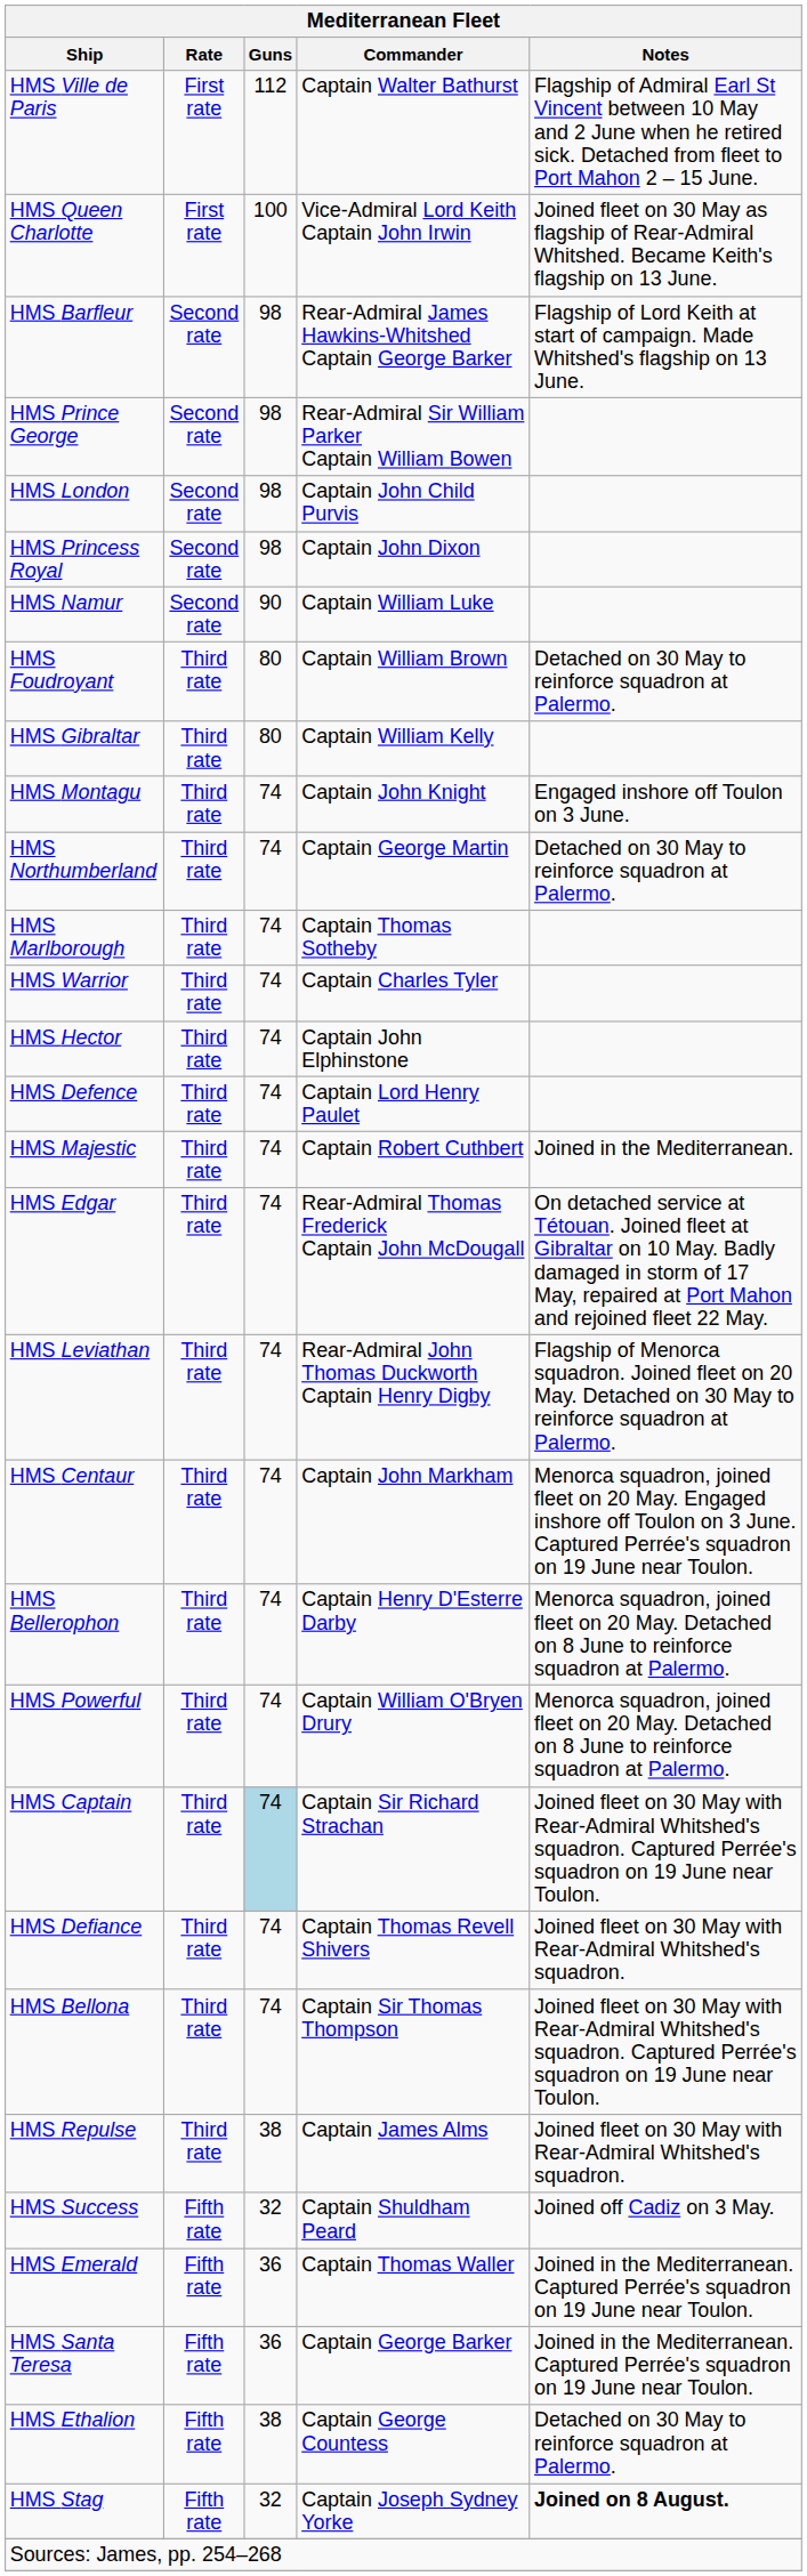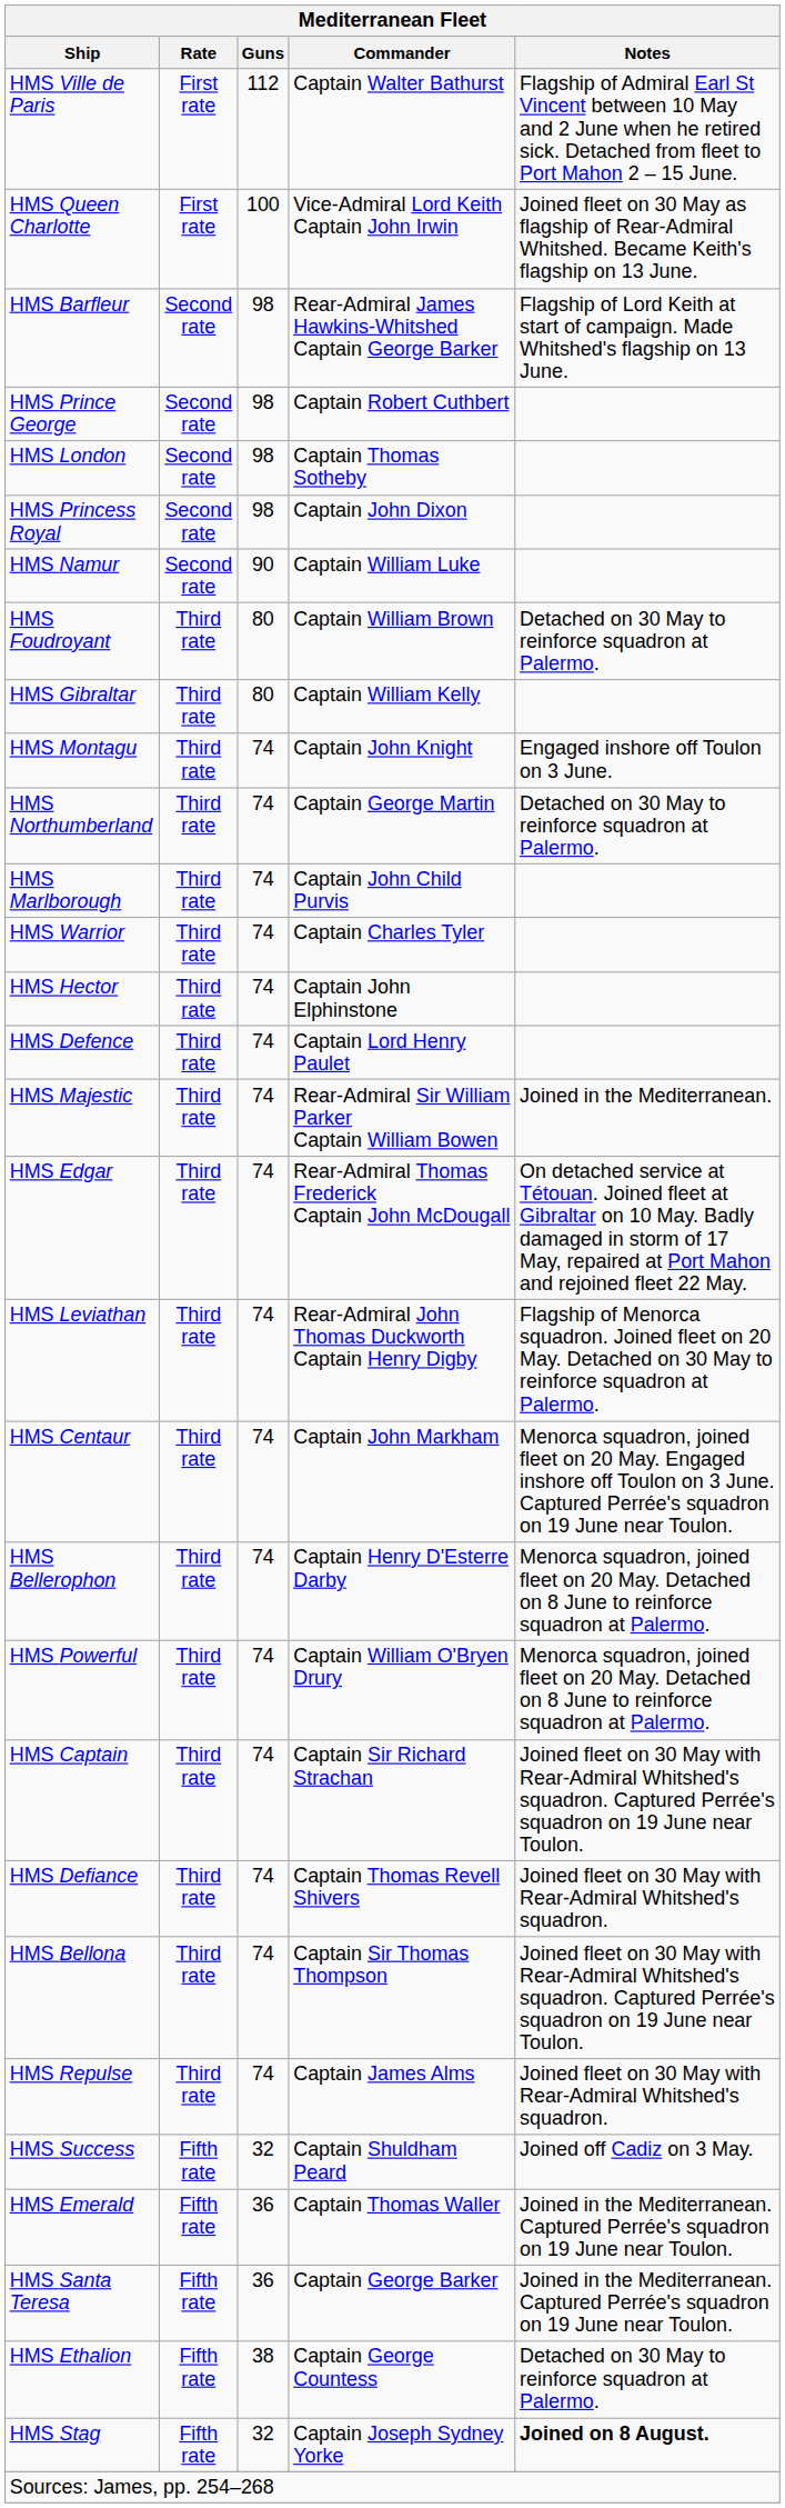HMS Prince George | Commander: Rear-Admiral Sir William Parker Captain William Bowen -> Captain Robert Cuthbert
HMS London | Commander: Captain John Child Purvis -> Captain Thomas Sotheby
HMS Marlborough | Commander: Captain Thomas Sotheby -> Captain John Child Purvis
HMS Majestic | Commander: Captain Robert Cuthbert -> Rear-Admiral Sir William Parker Captain William Bowen
HMS Captain | Guns: lightblue background -> no background
HMS Repulse | Guns: 38 -> 74
